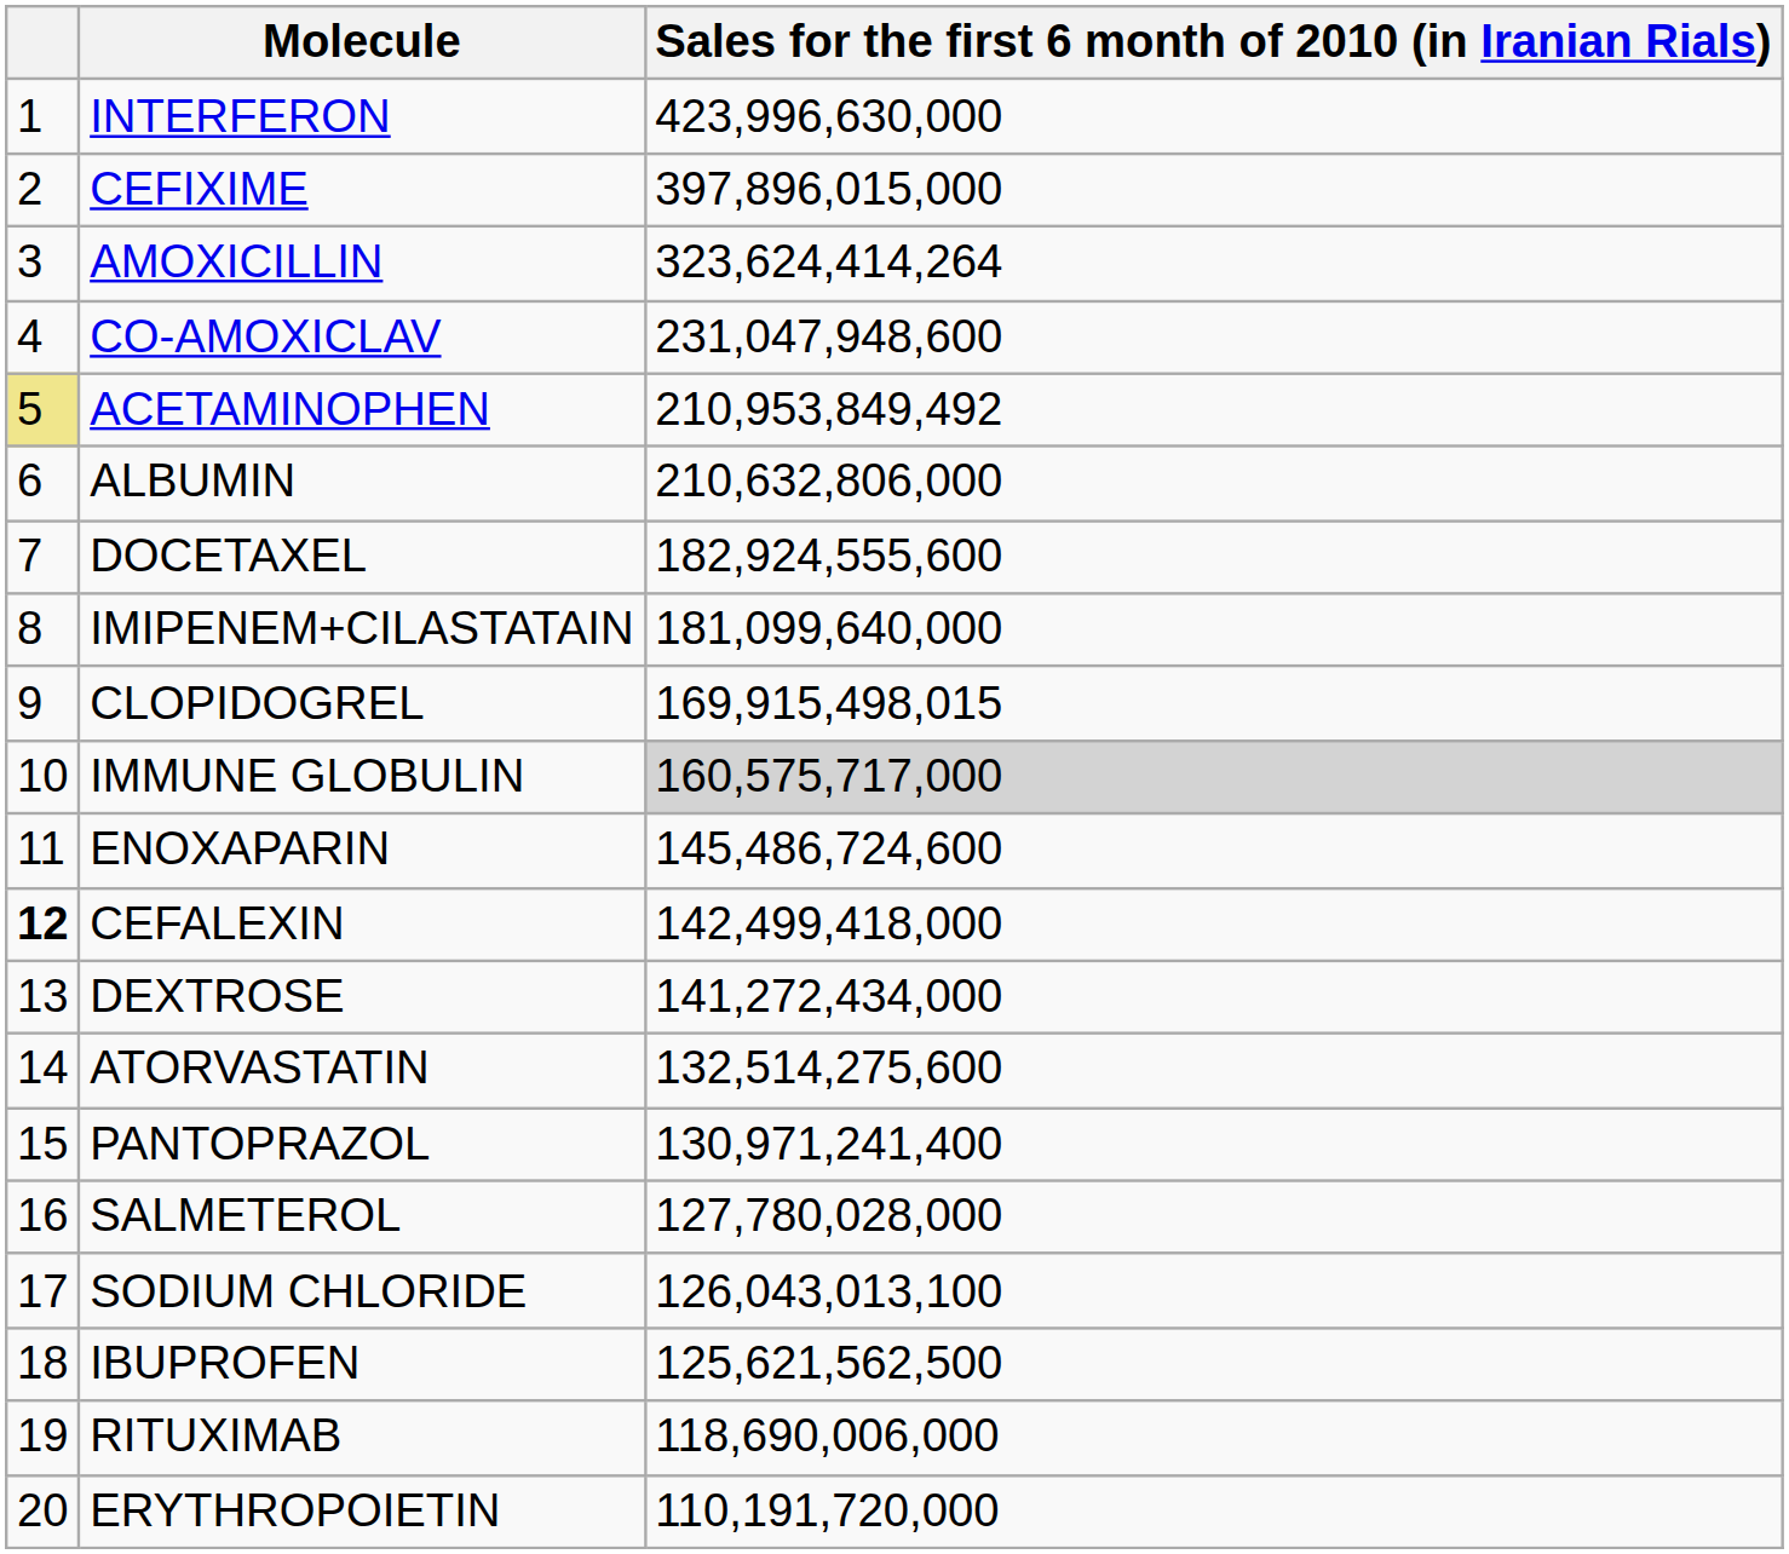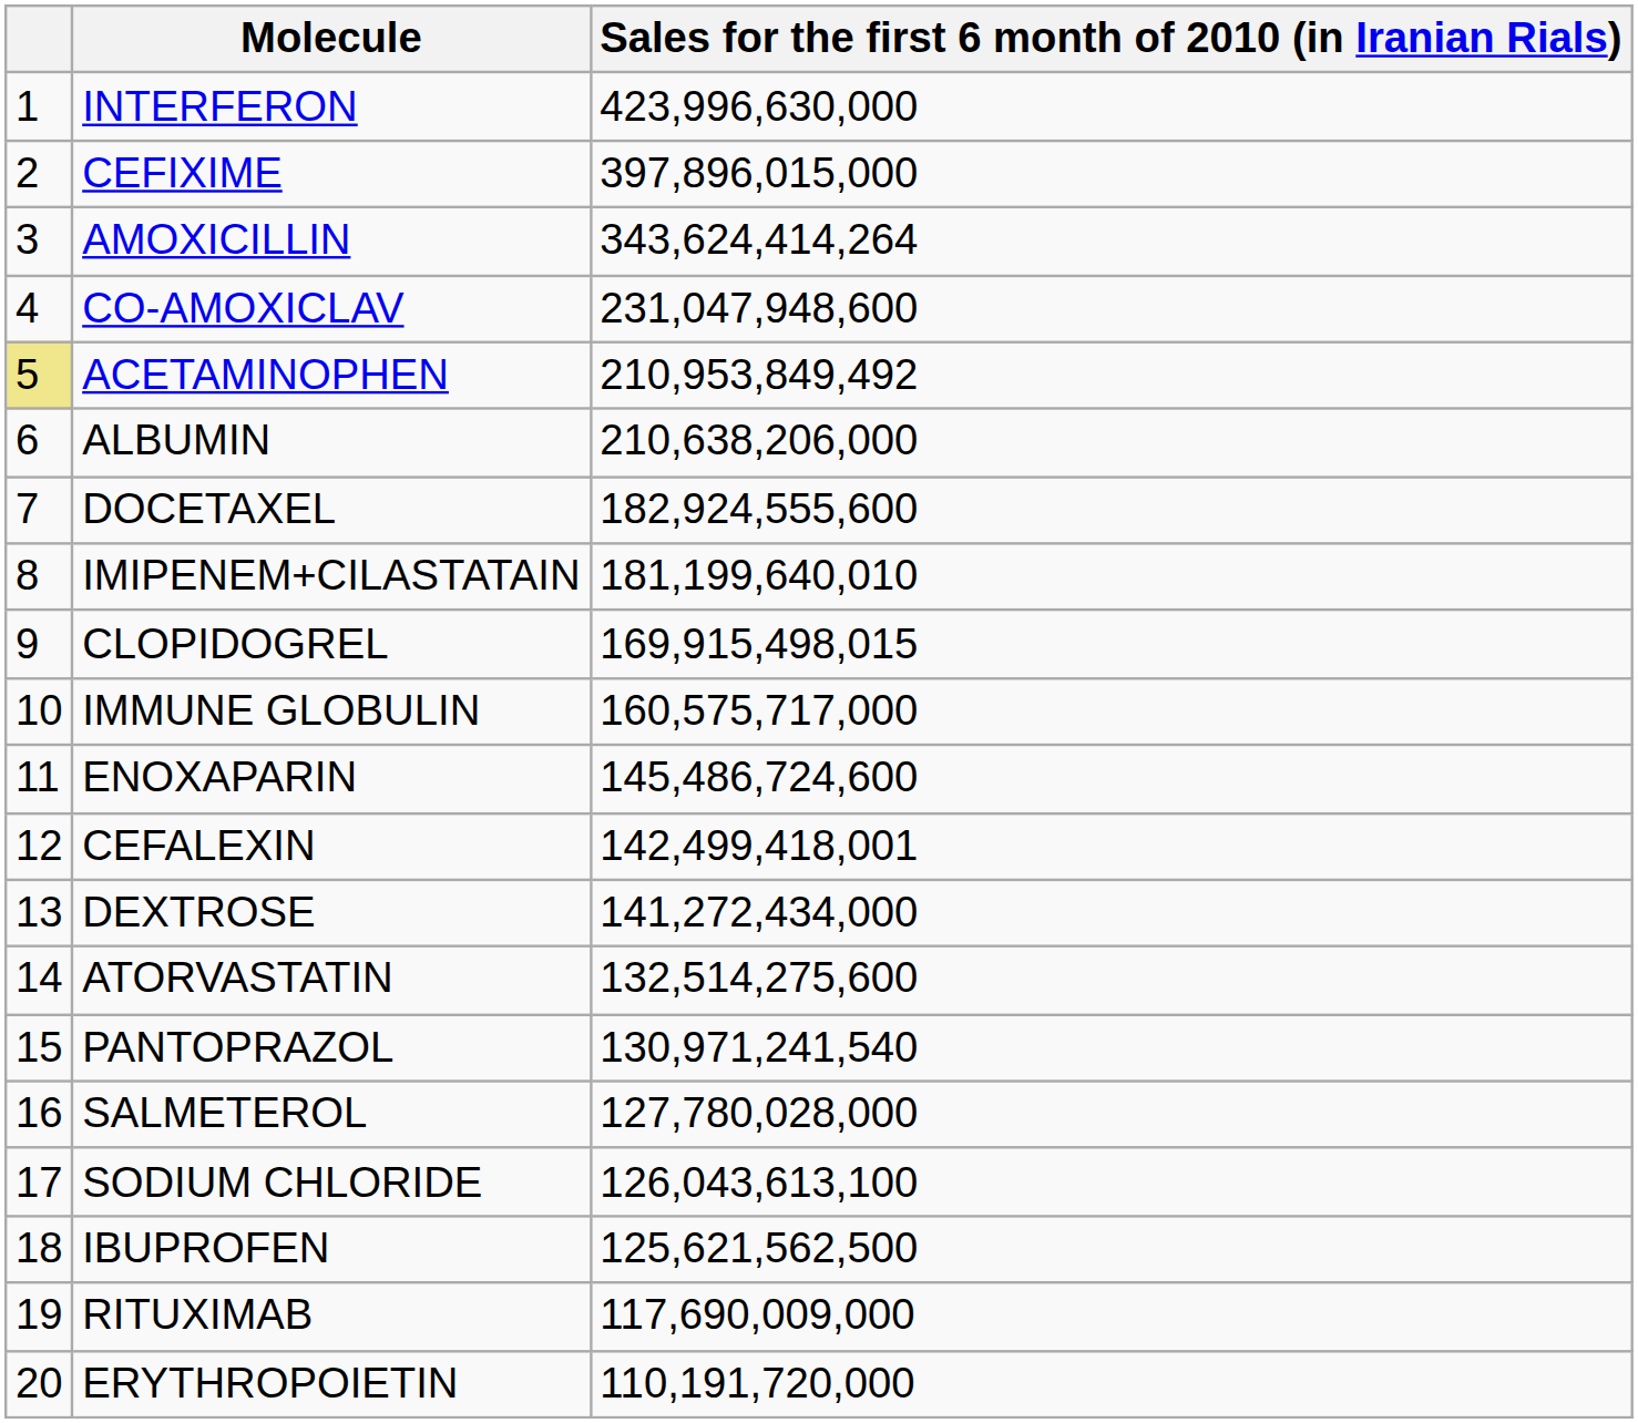AMOXICILLIN | Sales for the first 6 month of 2010 (in Iranian Rials): 323,624,414,264 -> 343,624,414,264
ALBUMIN | Sales for the first 6 month of 2010 (in Iranian Rials): 210,632,806,000 -> 210,638,206,000
IMIPENEM+CILASTATAIN | Sales for the first 6 month of 2010 (in Iranian Rials): 181,099,640,000 -> 181,199,640,010
IMMUNE GLOBULIN | Sales for the first 6 month of 2010 (in Iranian Rials): lightgrey background -> no background
CEFALEXIN | column 1: bold -> normal
CEFALEXIN | Sales for the first 6 month of 2010 (in Iranian Rials): 142,499,418,000 -> 142,499,418,001
PANTOPRAZOL | Sales for the first 6 month of 2010 (in Iranian Rials): 130,971,241,400 -> 130,971,241,540
SODIUM CHLORIDE | Sales for the first 6 month of 2010 (in Iranian Rials): 126,043,013,100 -> 126,043,613,100
RITUXIMAB | Sales for the first 6 month of 2010 (in Iranian Rials): 118,690,006,000 -> 117,690,009,000
